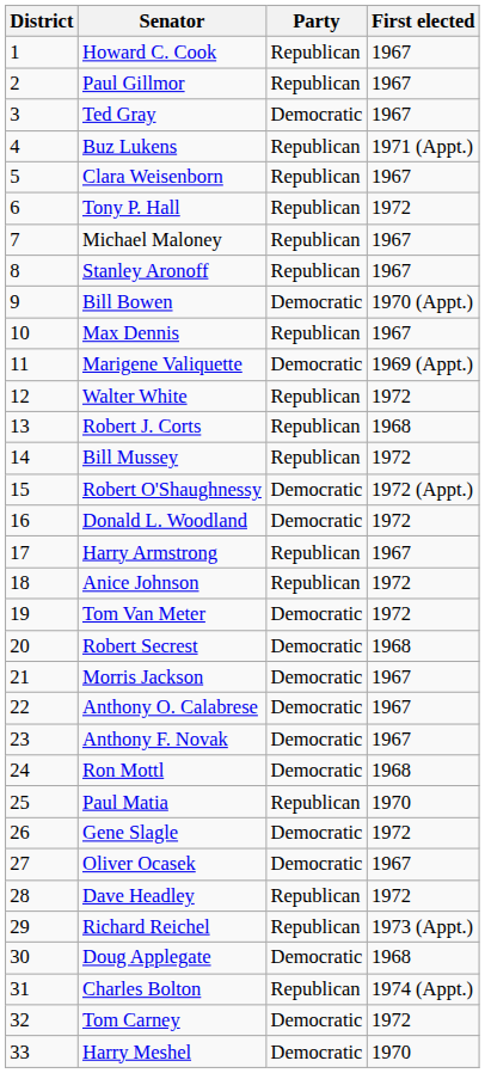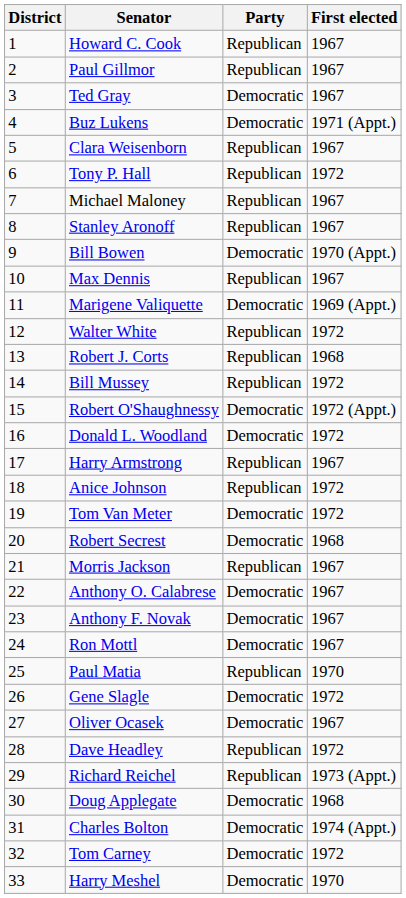Buz Lukens | Party: Republican -> Democratic
Morris Jackson | Party: Democratic -> Republican
Ron Mottl | First elected: 1968 -> 1967
Charles Bolton | Party: Republican -> Democratic
